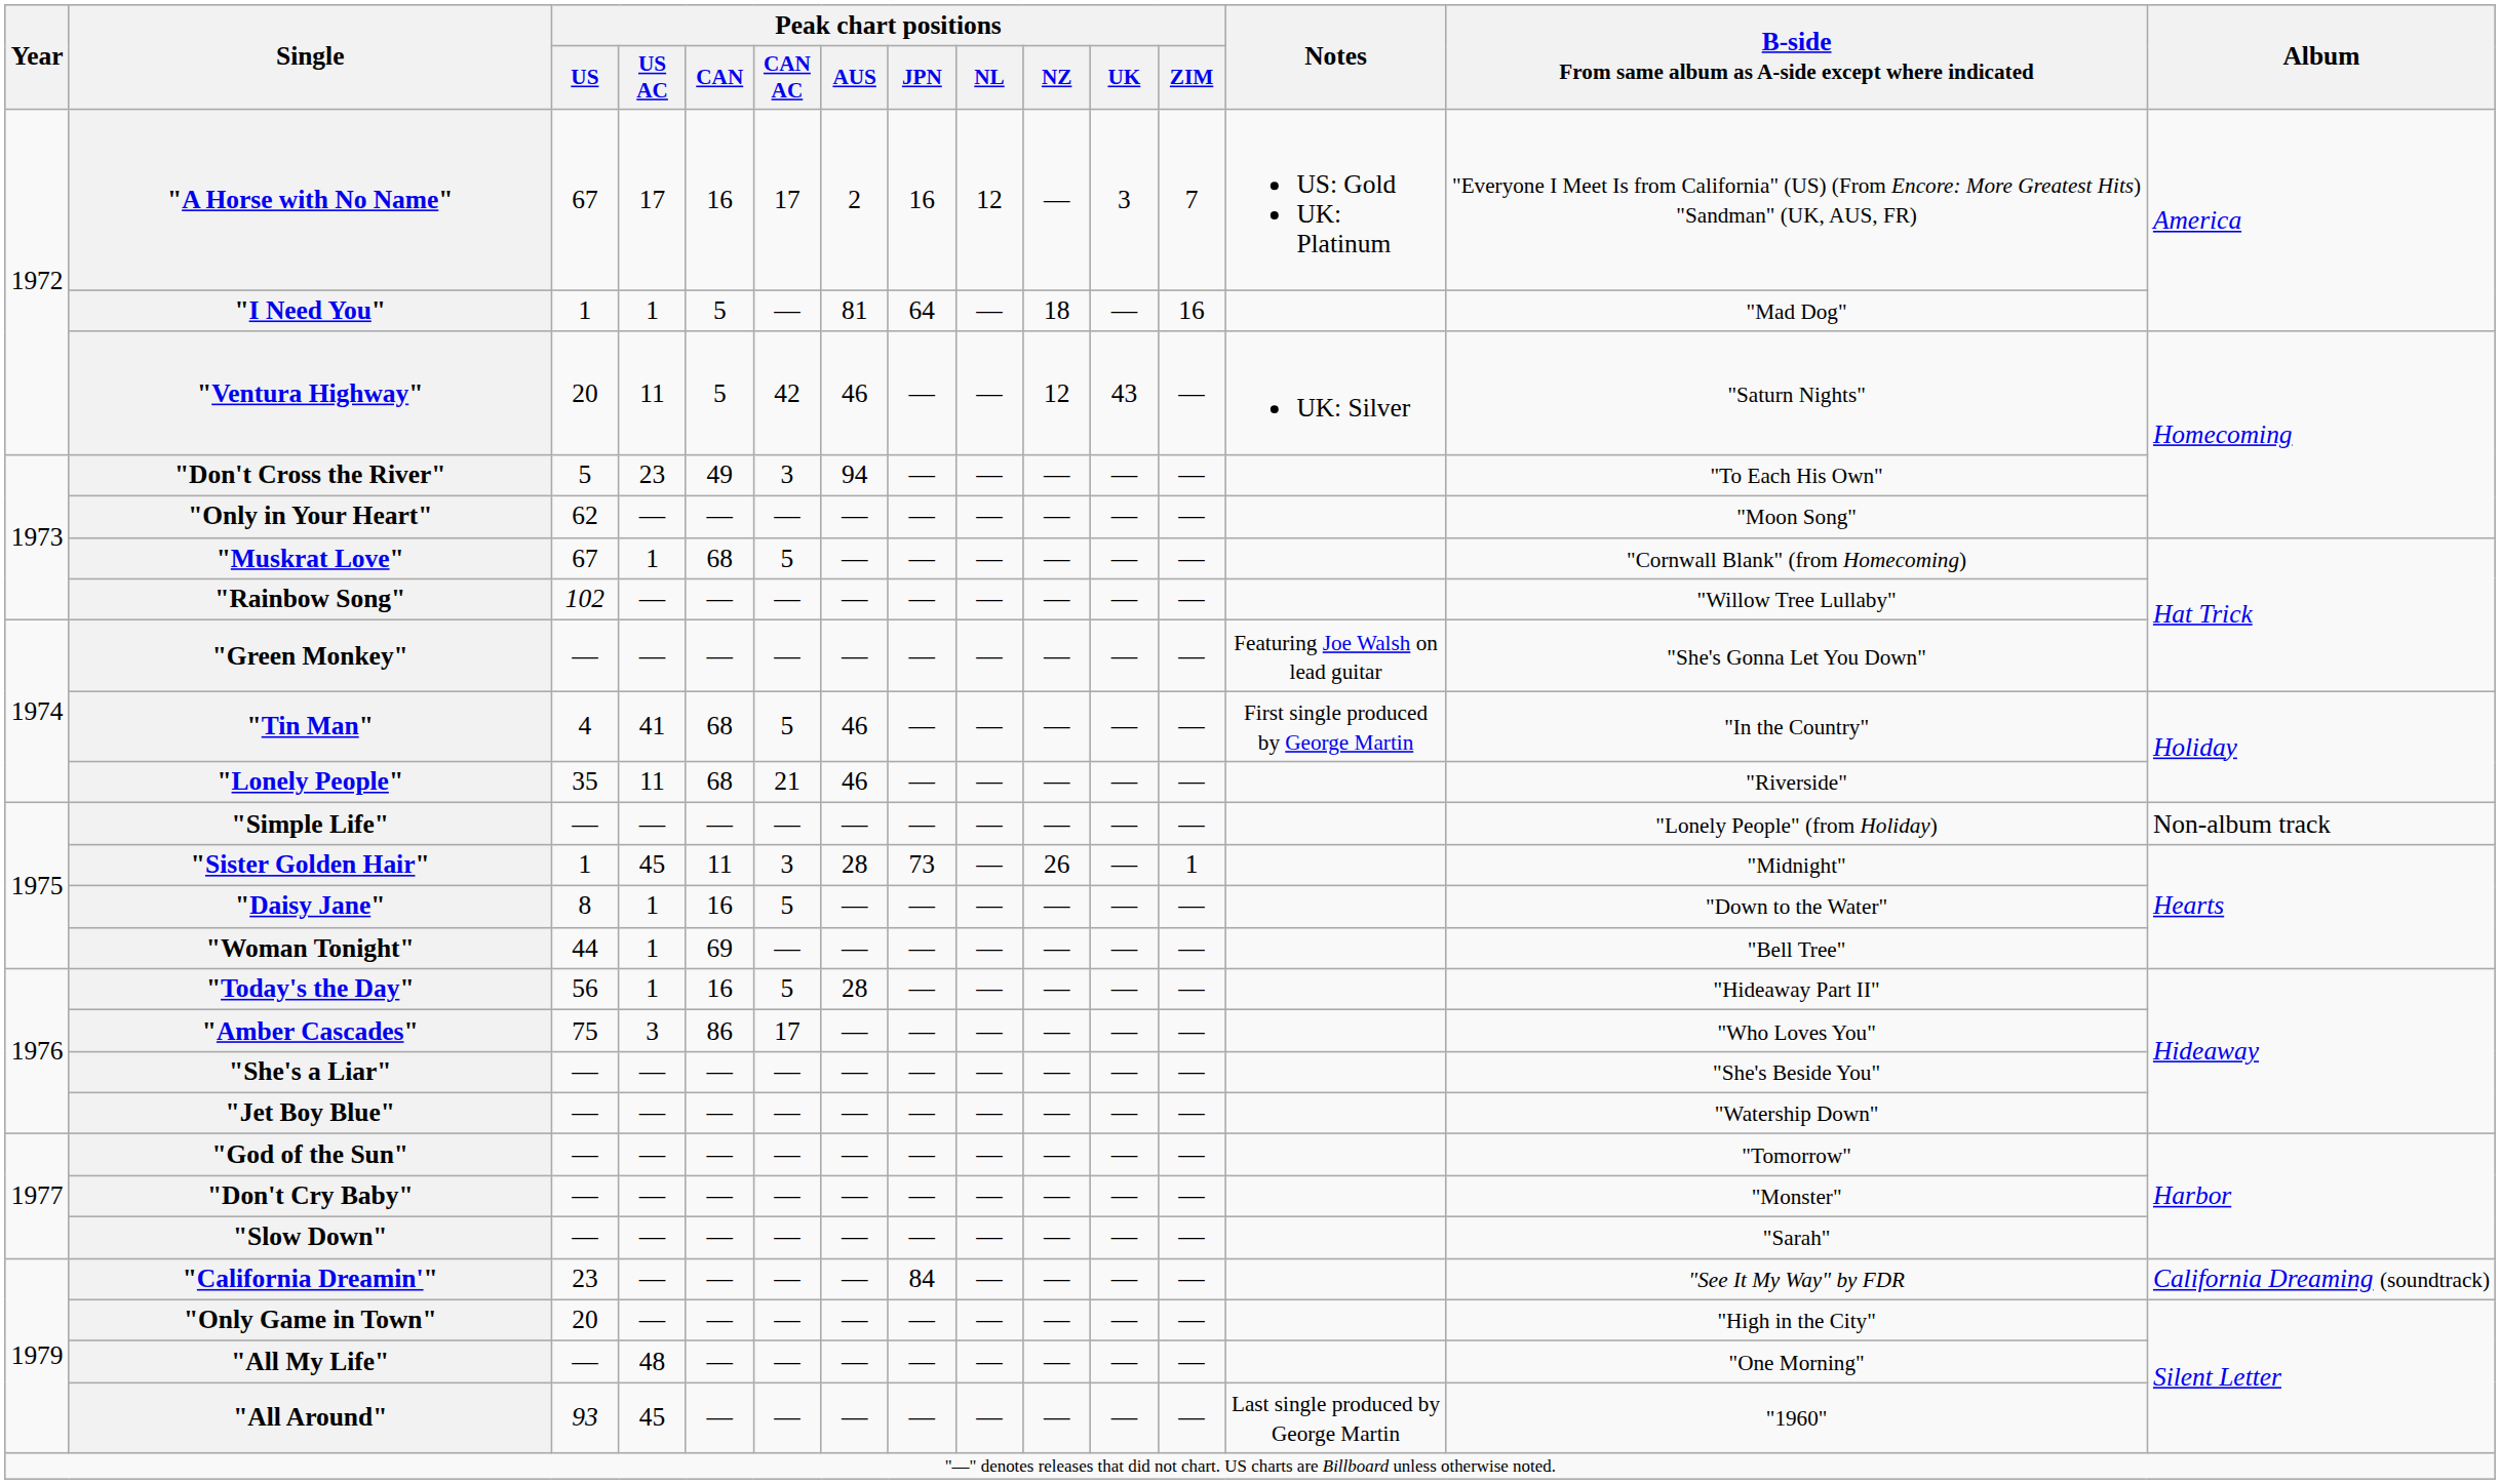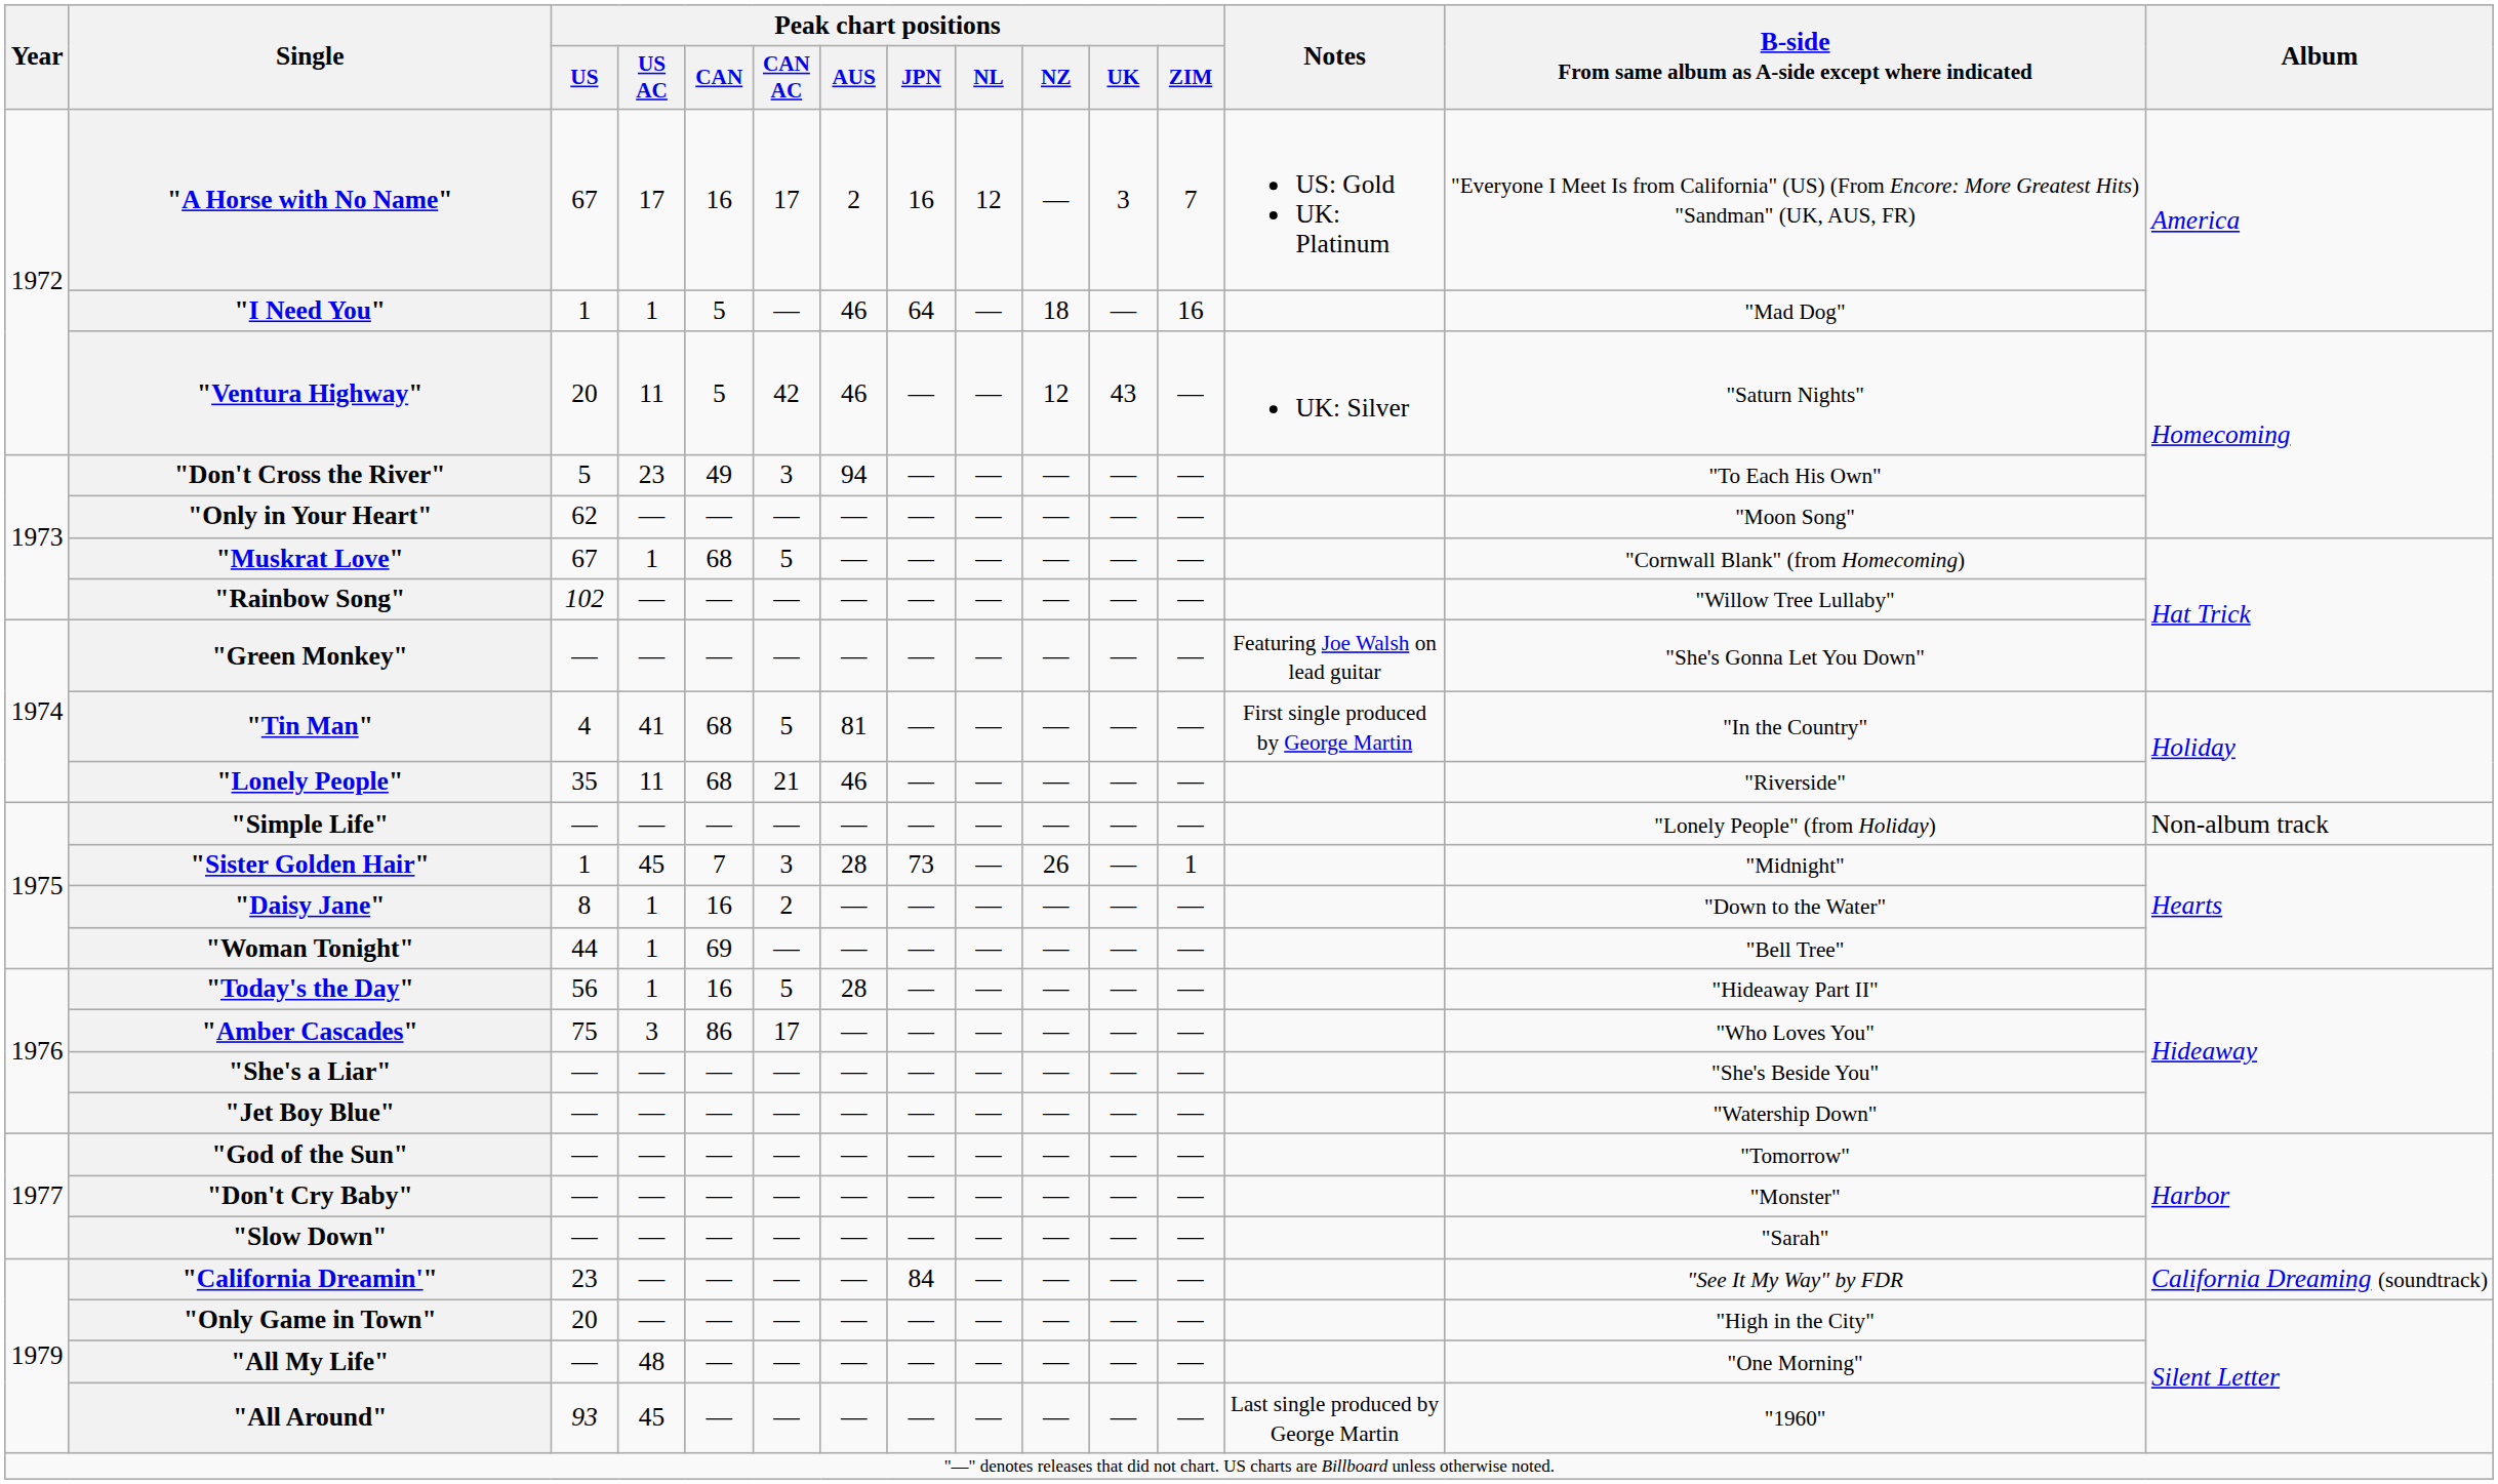"I Need You" | Peak chart positions / AUS: 81 -> 46
"Tin Man" | Peak chart positions / AUS: 46 -> 81
"Sister Golden Hair" | Peak chart positions / CAN: 11 -> 7
"Daisy Jane" | Peak chart positions / CAN AC: 5 -> 2
